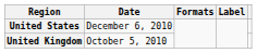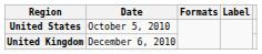United States | Date: December 6, 2010 -> October 5, 2010
United Kingdom | Date: October 5, 2010 -> December 6, 2010
